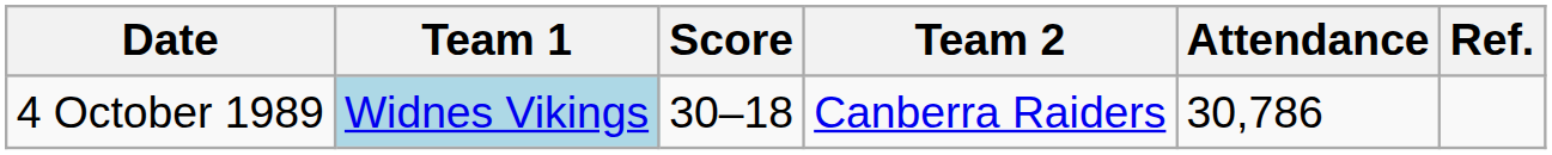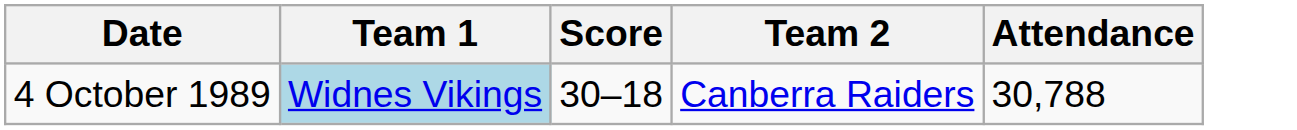- column: Ref.
4 October 1989 | Attendance: 30,786 -> 30,788
